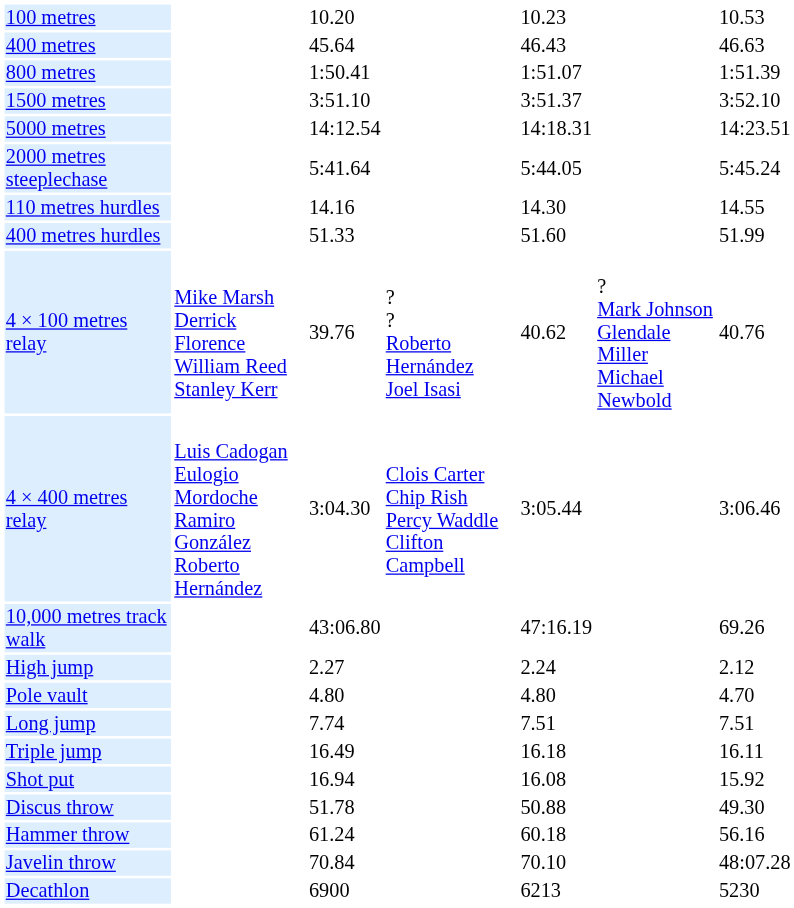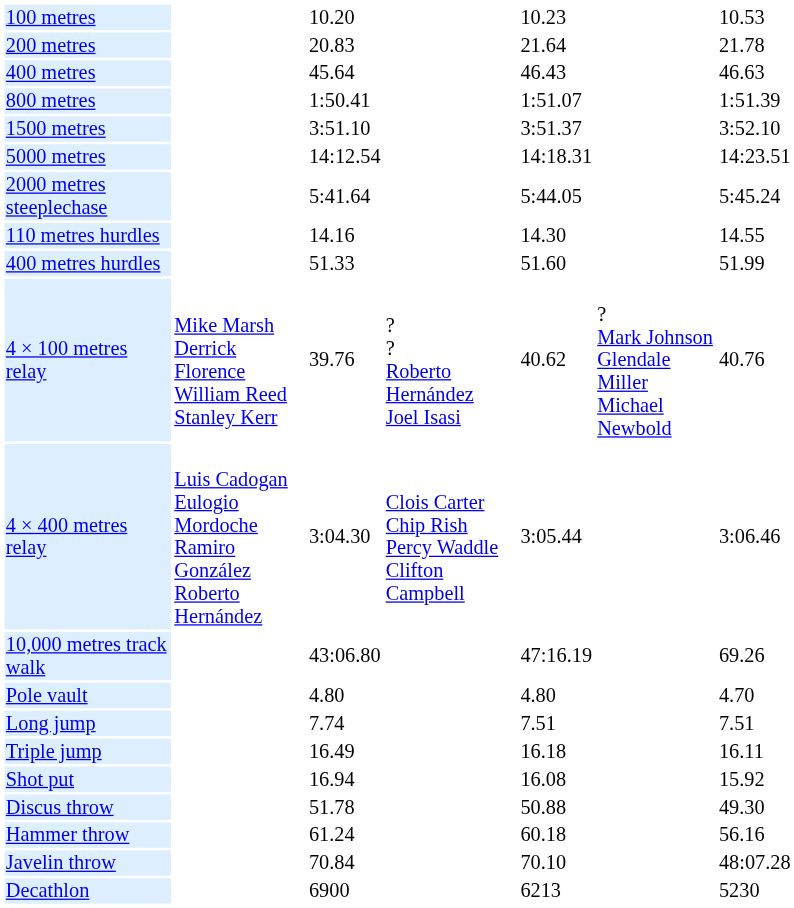+ row: 200 metres | 20.83 | 21.64 | 21.78
- row: High jump | 2.27 | 2.24 | 2.12
